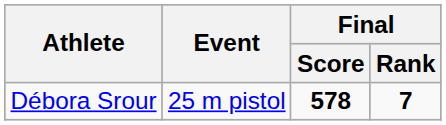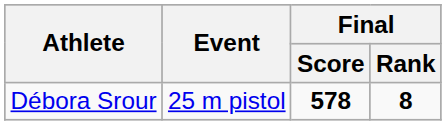Débora Srour | Final / Rank: 7 -> 8
